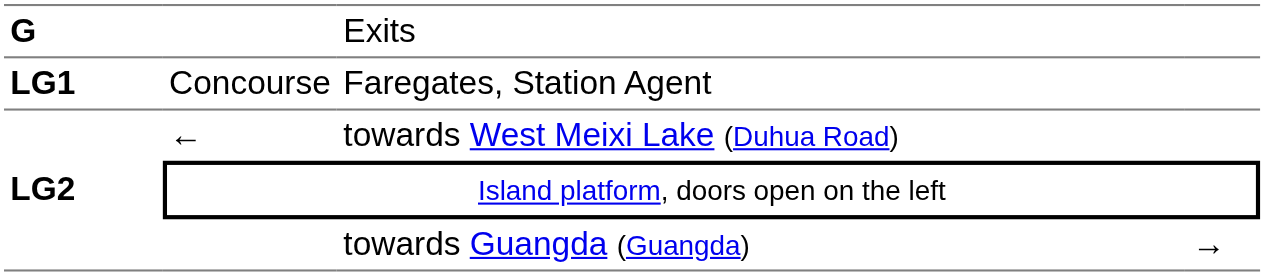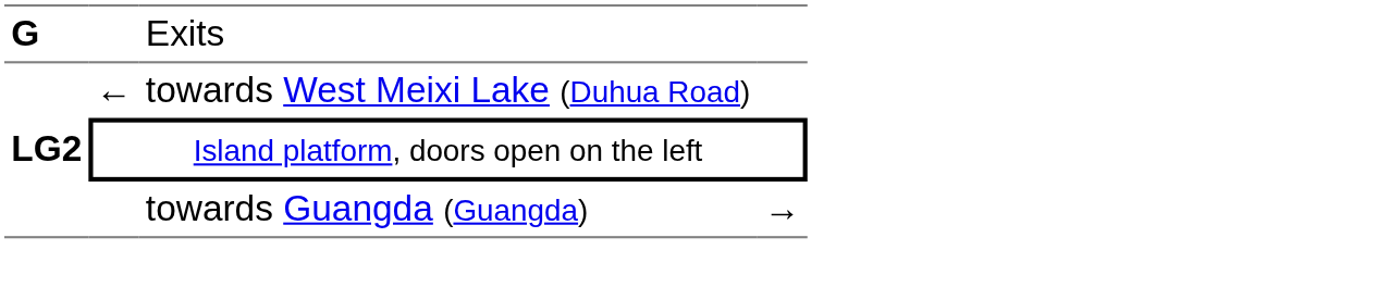- row: LG1 | Concourse | Faregates, Station Agent
